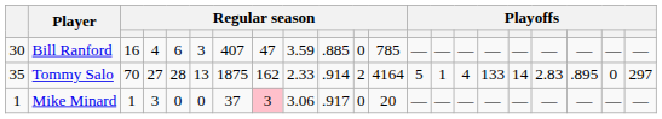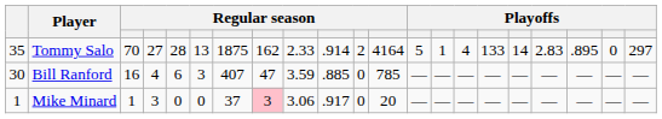rows swapped: Tommy Salo <-> Bill Ranford
